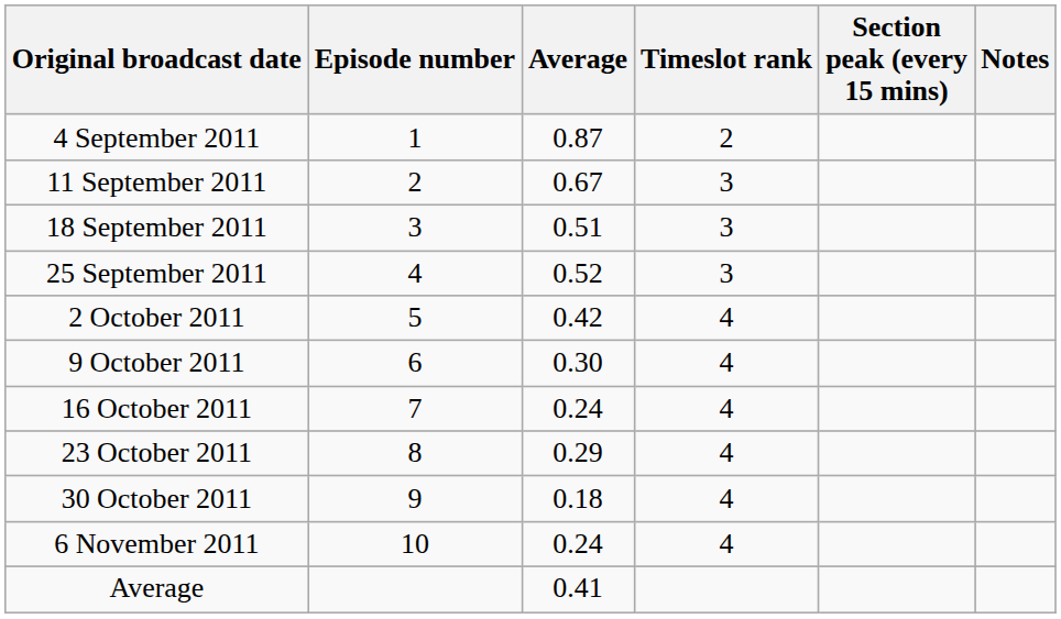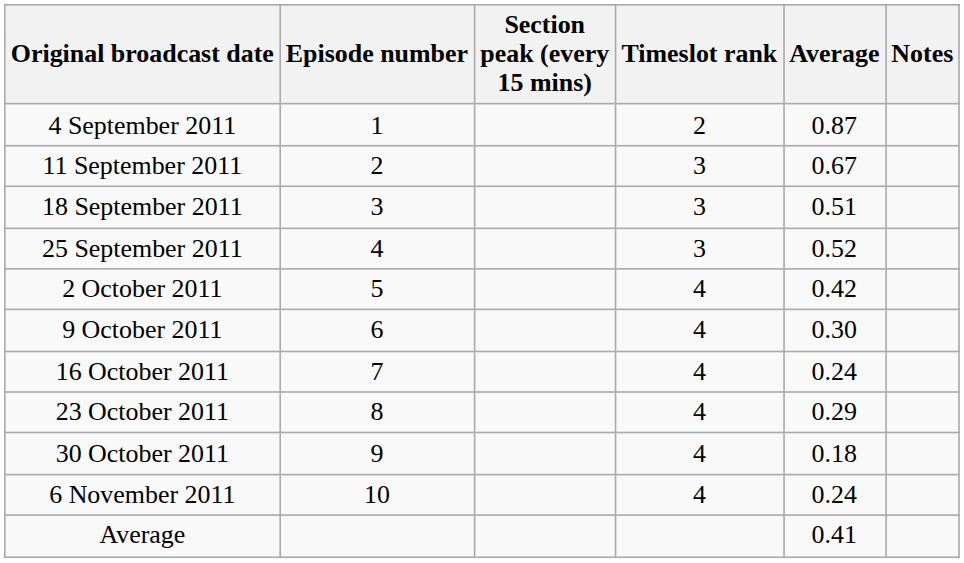columns swapped: Average <-> Section peak (every 15 mins)
